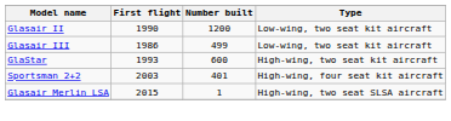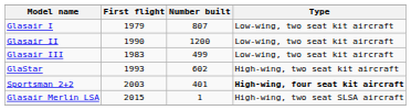+ row: Glasair I | 1979 | 807 | Low-wing, two seat kit aircraft
Glasair III | First flight: 1986 -> 1983
GlaStar | Number built: 600 -> 602
Sportsman 2+2 | Type: normal -> bold
